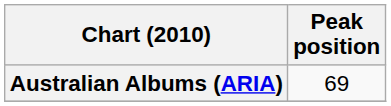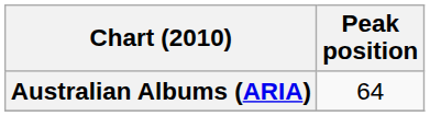Australian Albums (ARIA) | Peak position: 69 -> 64
